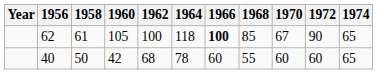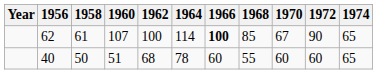62 | 1960: 105 -> 107
62 | 1964: 118 -> 114
40 | 1960: 42 -> 51
